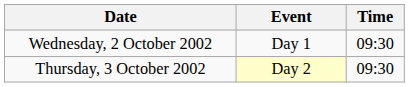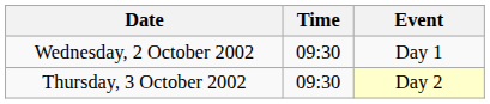columns swapped: Time <-> Event
